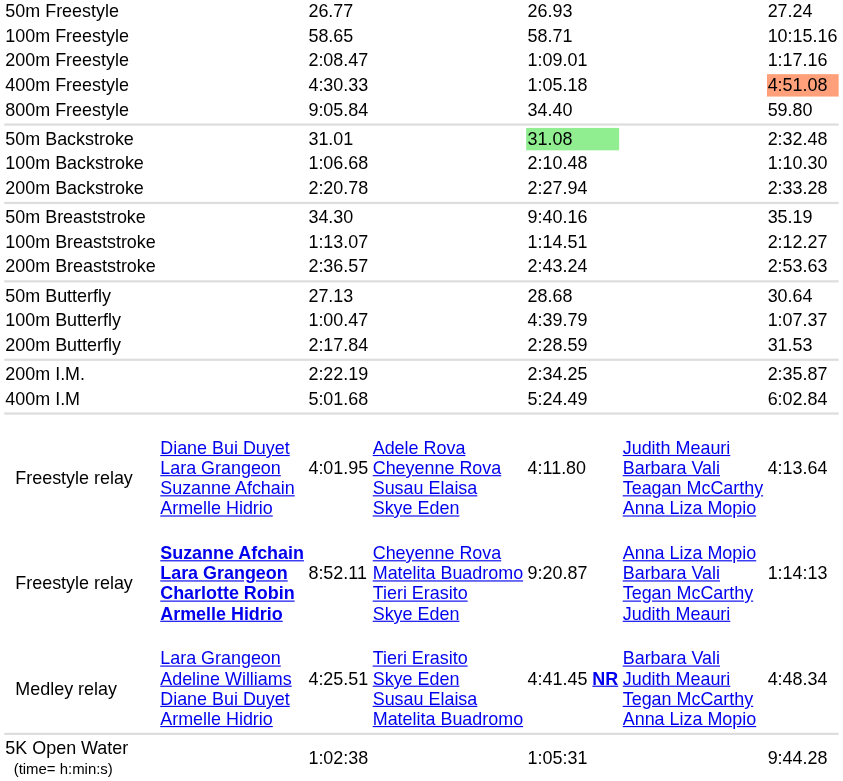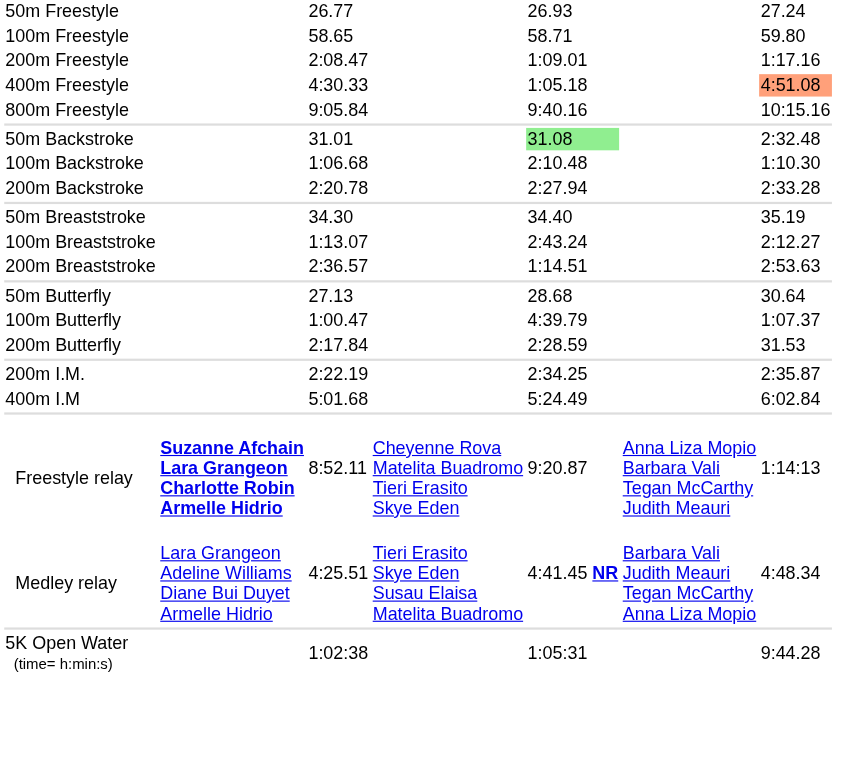58.65 | column 7: 10:15.16 -> 59.80
9:05.84 | column 5: 34.40 -> 9:40.16
9:05.84 | column 7: 59.80 -> 10:15.16
34.30 | column 5: 9:40.16 -> 34.40
1:13.07 | column 5: 1:14.51 -> 2:43.24
2:36.57 | column 5: 2:43.24 -> 1:14.51
- row: Freestyle relay | Diane Bui Duyet Lara Grangeon Suzanne Afchain Armelle Hidrio | 4:01.95 | Adele Rova Cheyenne Rova Susau Elaisa Skye Eden | 4:11.80 | Judith Meauri Barbara Vali Teagan McCarthy Anna Liza Mopio | 4:13.64
